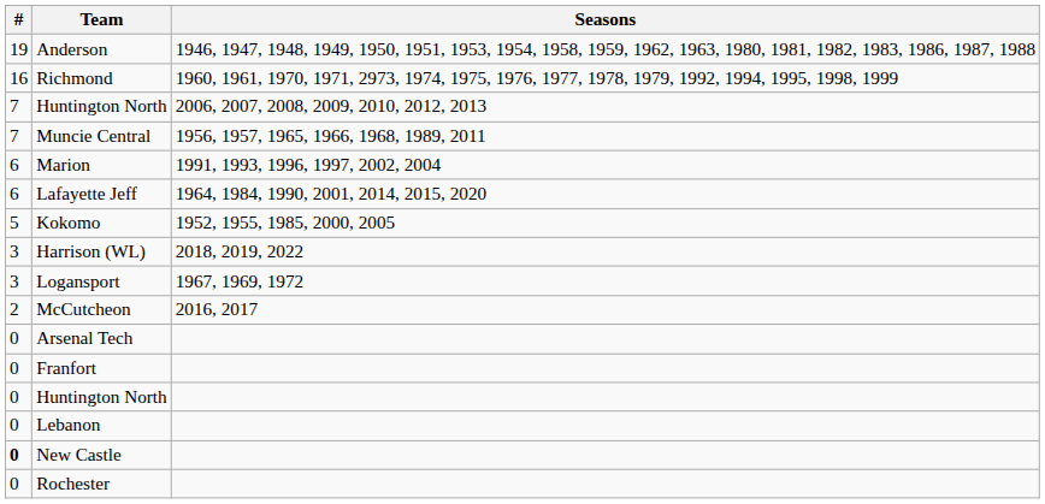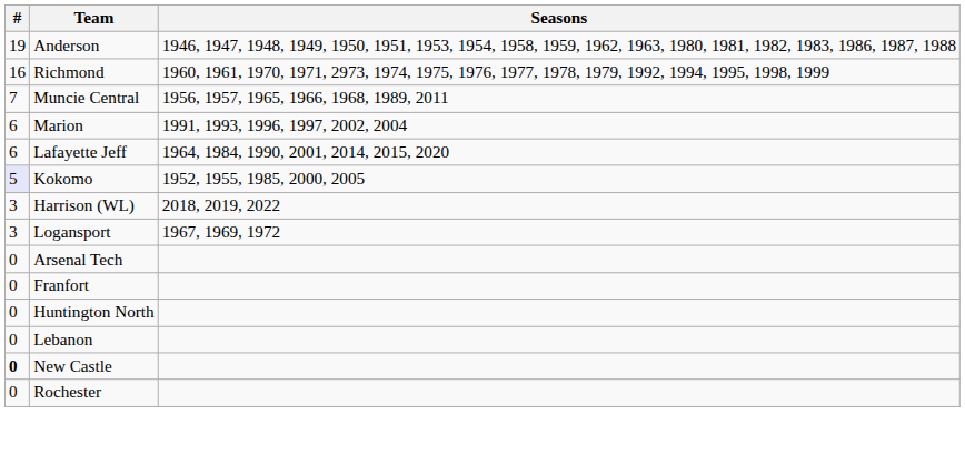- row: 7 | Huntington North | 2006, 2007, 2008, 2009, 2010, 2012, 2013
Kokomo | #: no background -> lavender background
- row: 2 | McCutcheon | 2016, 2017
